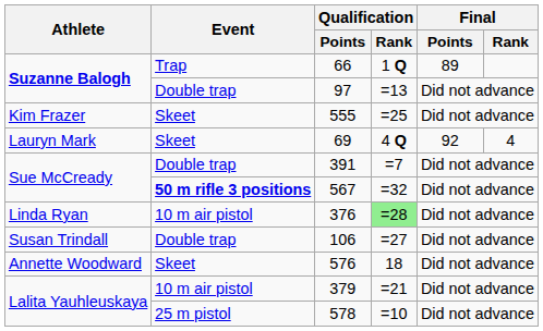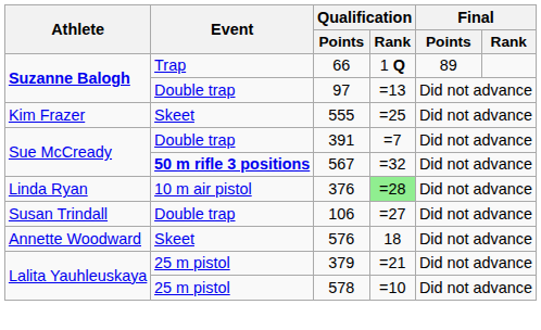- row: Lauryn Mark | Skeet | 69 | 4 Q | 92 | 4
379 | Event: 10 m air pistol -> 25 m pistol
